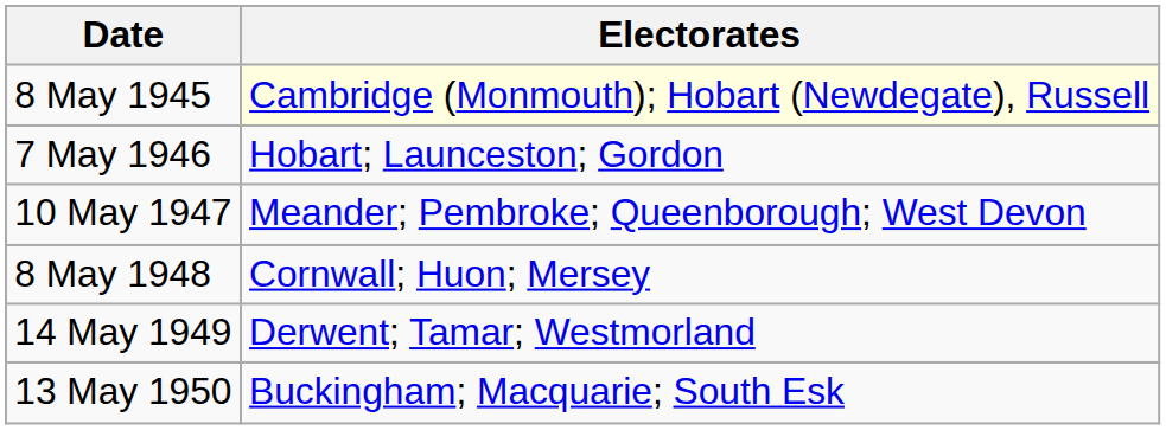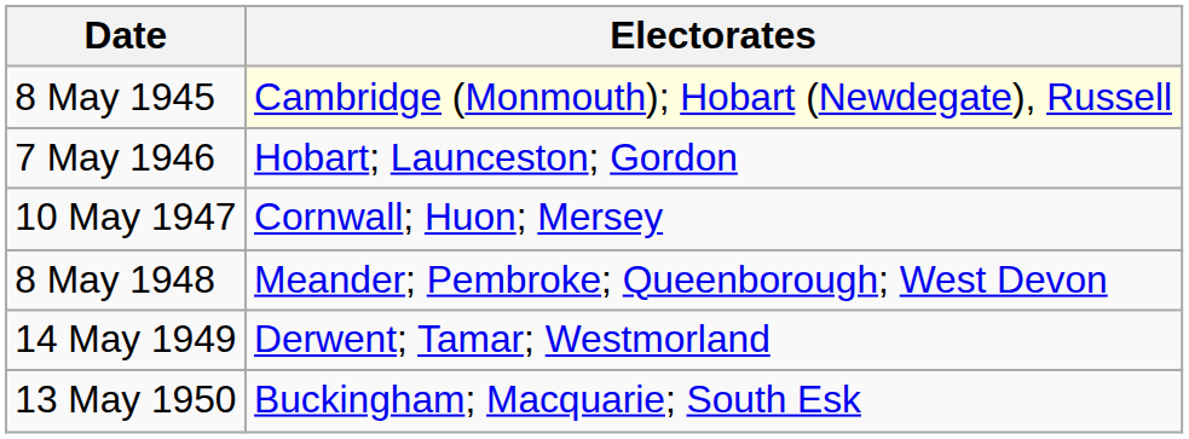10 May 1947 | Electorates: Meander; Pembroke; Queenborough; West Devon -> Cornwall; Huon; Mersey
8 May 1948 | Electorates: Cornwall; Huon; Mersey -> Meander; Pembroke; Queenborough; West Devon
